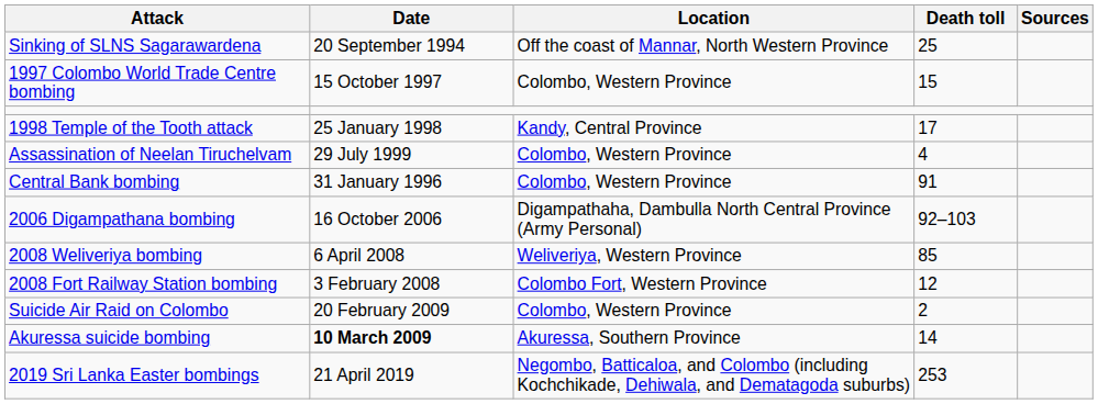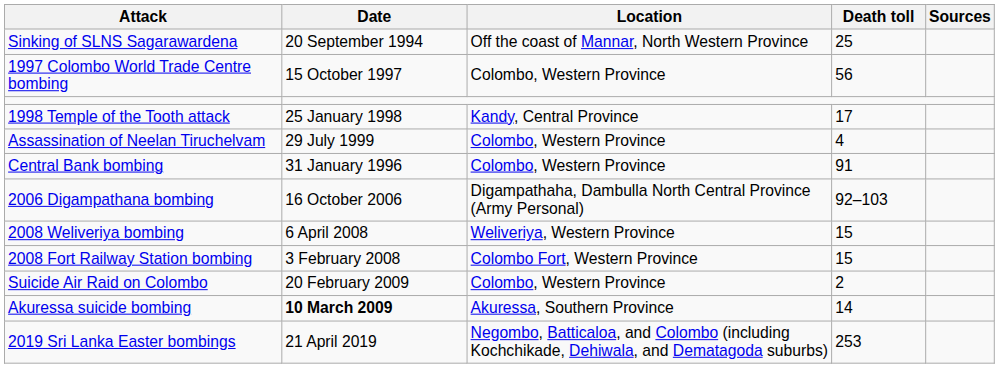1997 Colombo World Trade Centre bombing | Death toll: 15 -> 56
2008 Weliveriya bombing | Death toll: 85 -> 15
2008 Fort Railway Station bombing | Death toll: 12 -> 15
